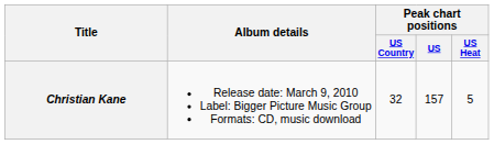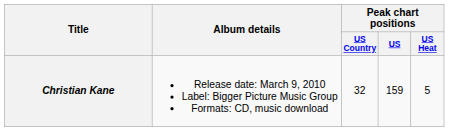Christian Kane | Peak chart positions / US: 157 -> 159
